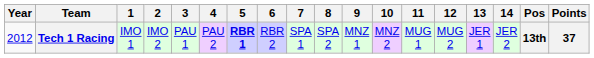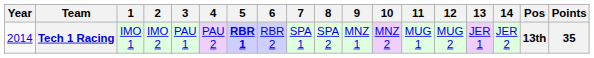Tech 1 Racing | Year: 2012 -> 2014
Tech 1 Racing | Points: 37 -> 35
